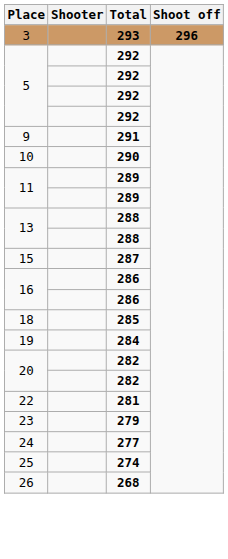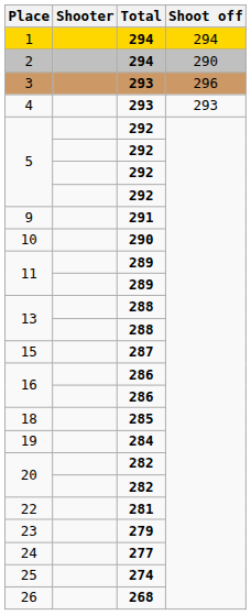+ row: 1 | 294 | 294
+ row: 2 | 294 | 290
3 | Shoot off: bold -> normal
+ row: 4 | 293 | 293
